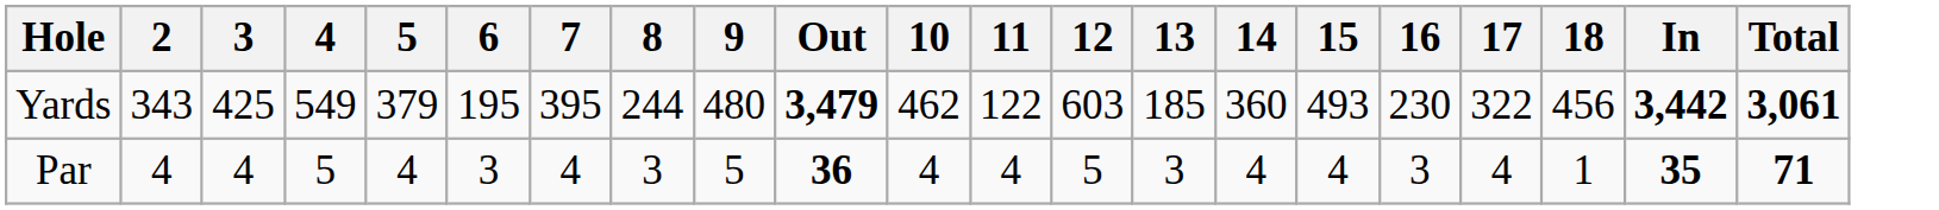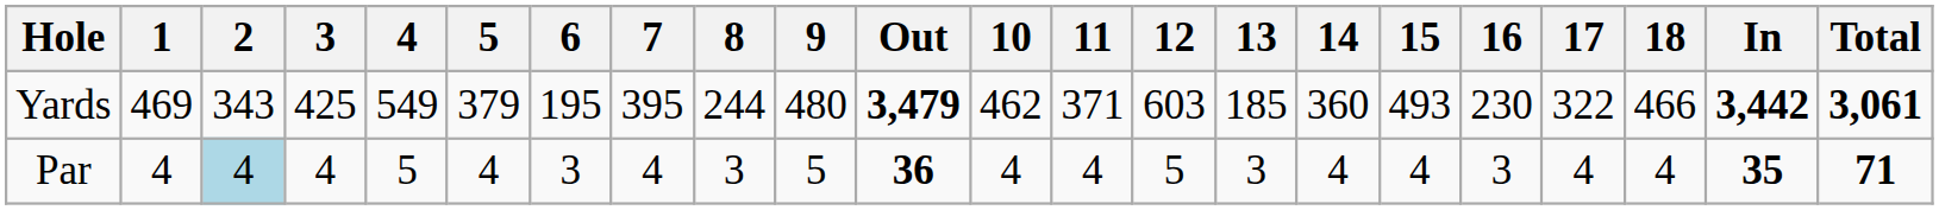+ column: 1 | 469 | 4
Yards | 11: 122 -> 371
Yards | 18: 456 -> 466
Par | 2: no background -> lightblue background
Par | 18: 1 -> 4
